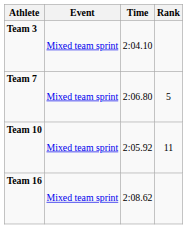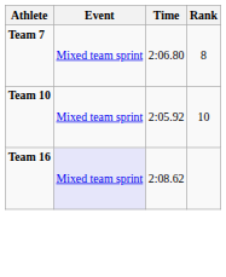- row: Team 3 | Mixed team sprint | 2:04.10
Team 7 | Rank: 5 -> 8
Team 10 | Rank: 11 -> 10
Team 16 | Event: no background -> lavender background
